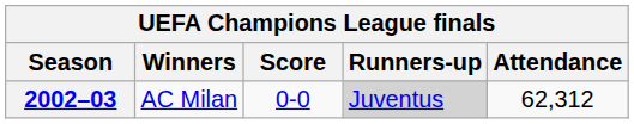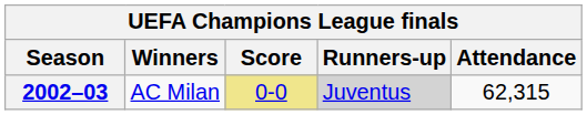2002–03 | Score: no background -> khaki background
2002–03 | Attendance: 62,312 -> 62,315
